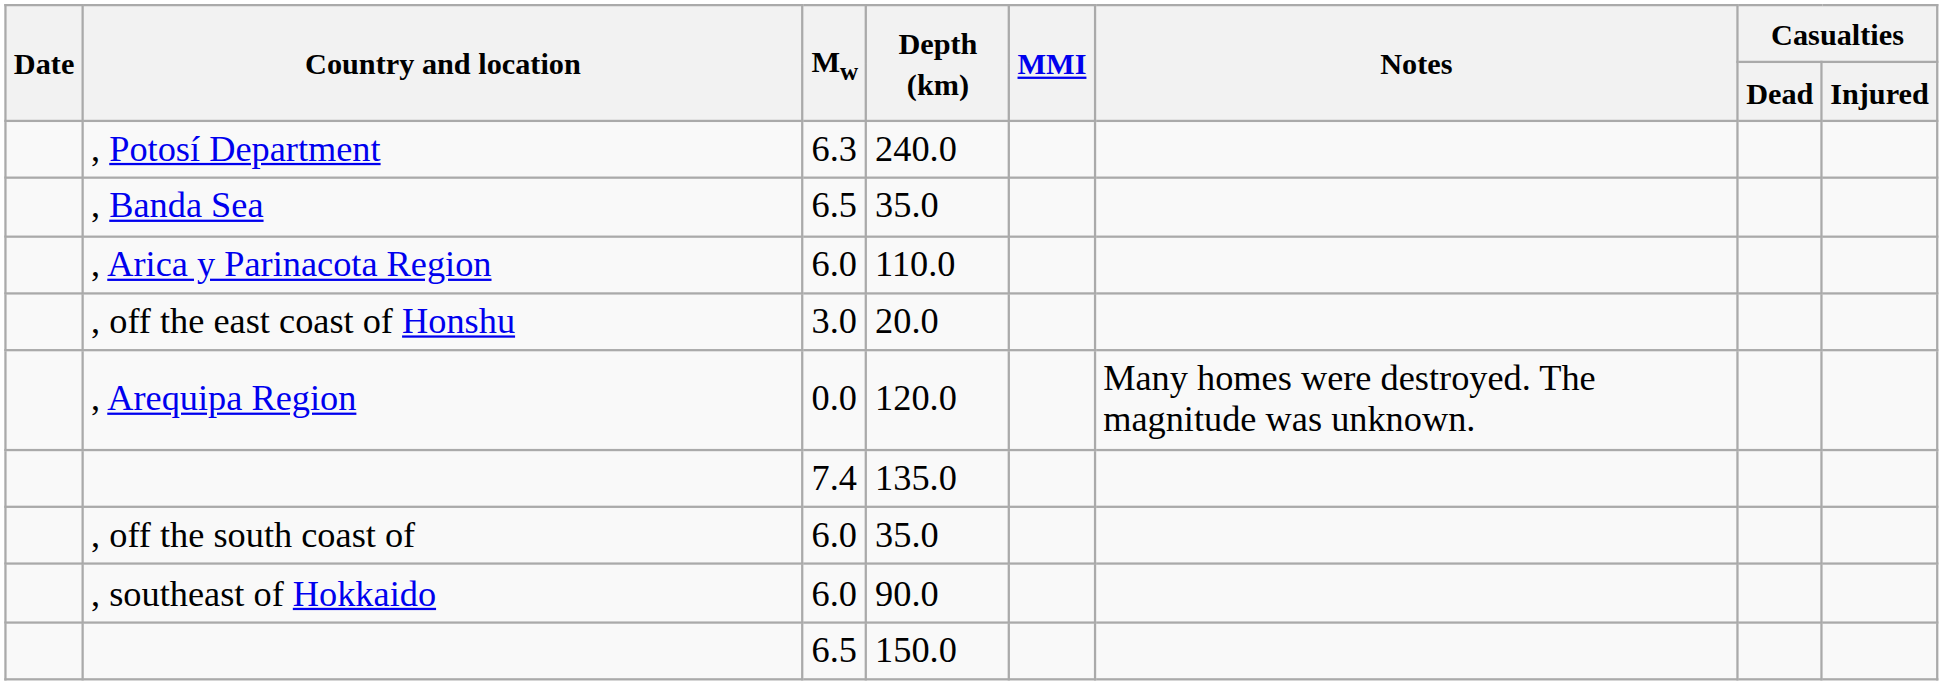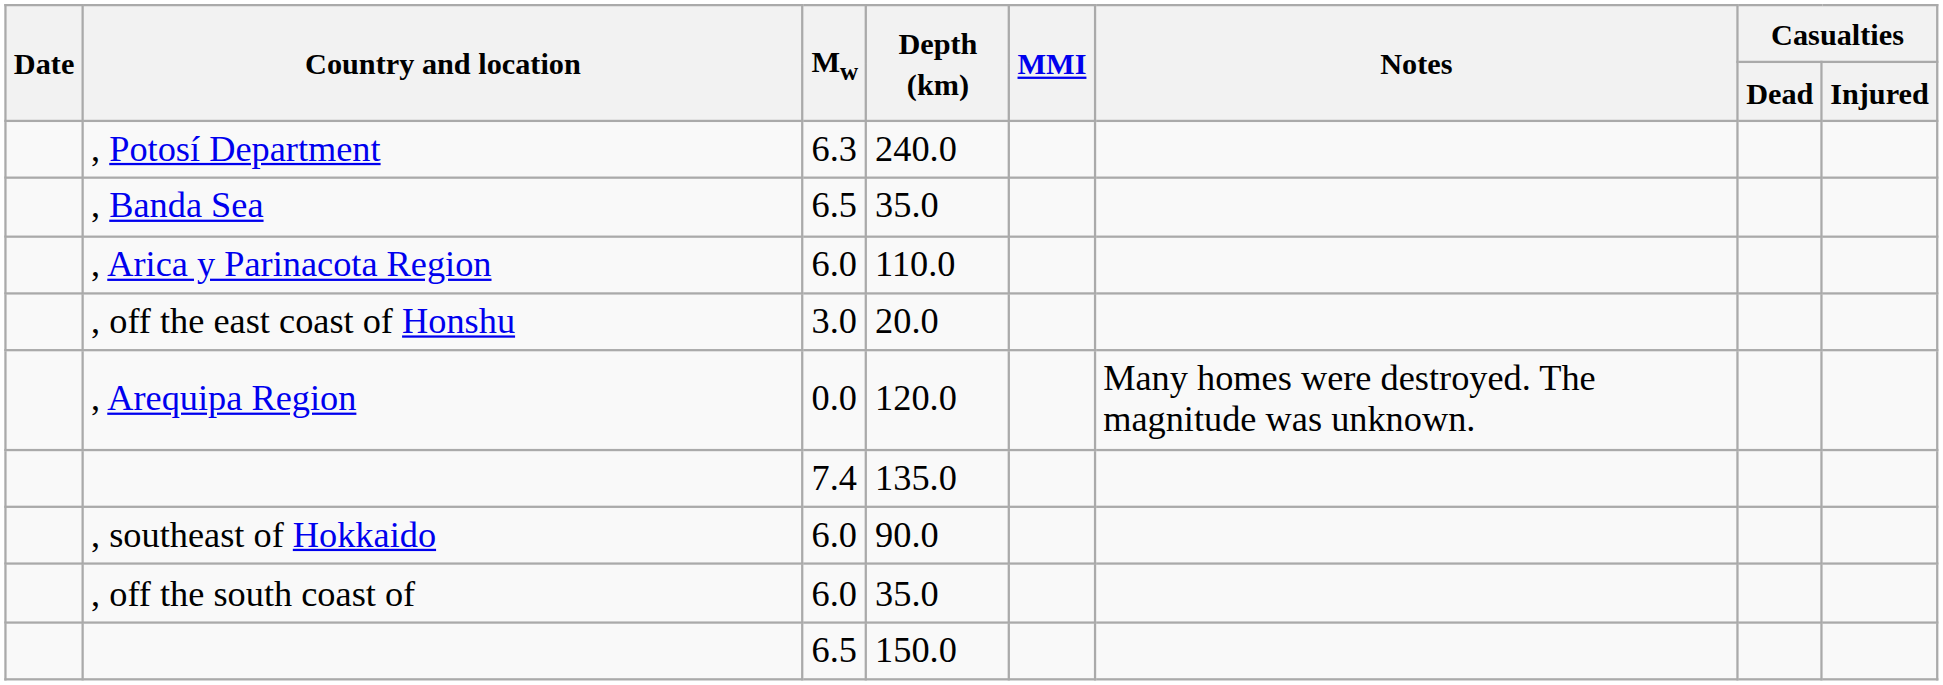rows swapped: , off the south coast of <-> , southeast of Hokkaido
